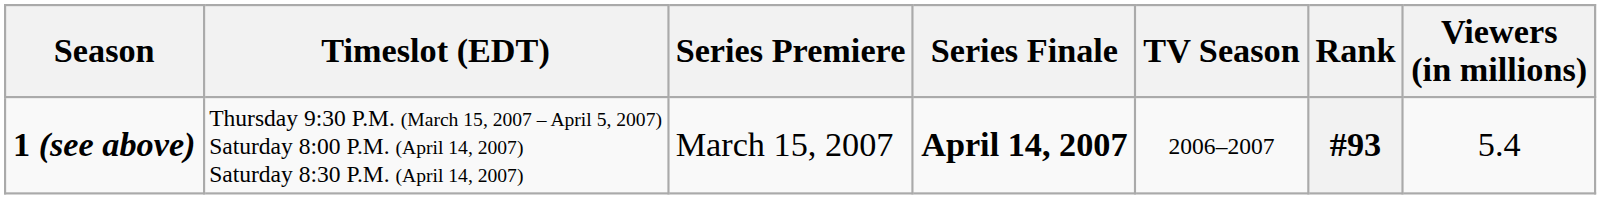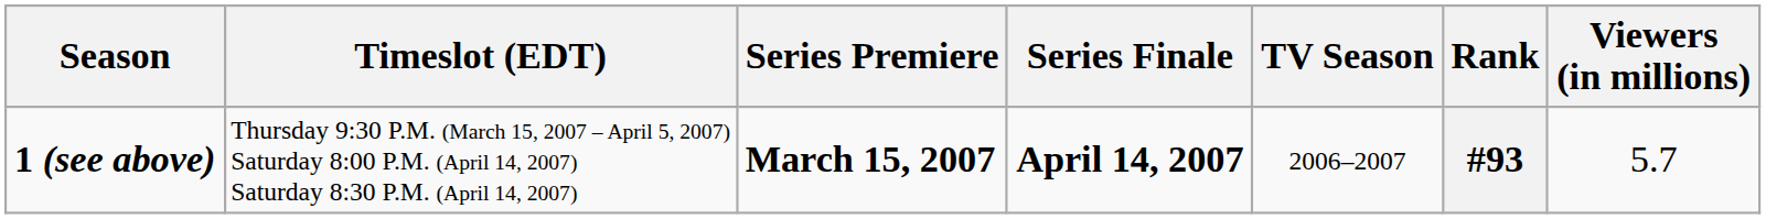1 (see above) | Series Premiere: normal -> bold
1 (see above) | Viewers (in millions): 5.4 -> 5.7
